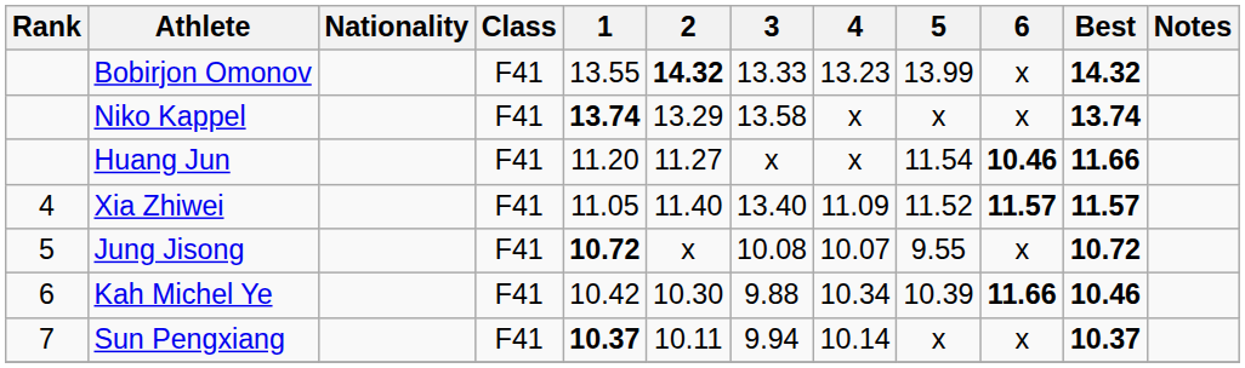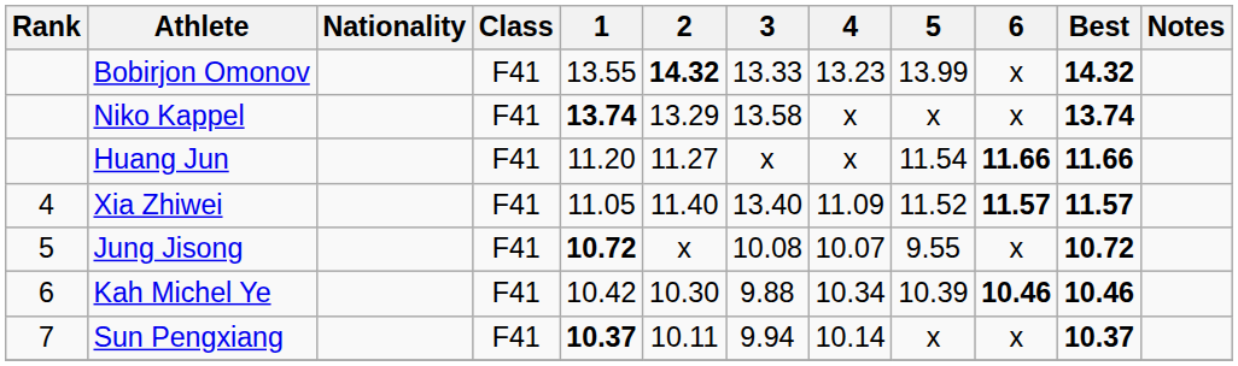Huang Jun | 6: 10.46 -> 11.66
Kah Michel Ye | 6: 11.66 -> 10.46
